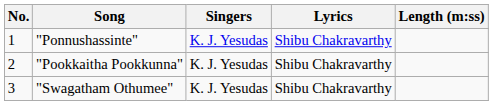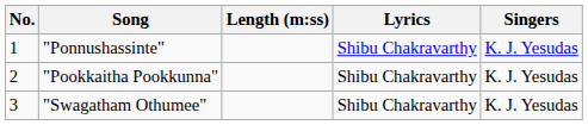columns swapped: Singers <-> Length (m:ss)
